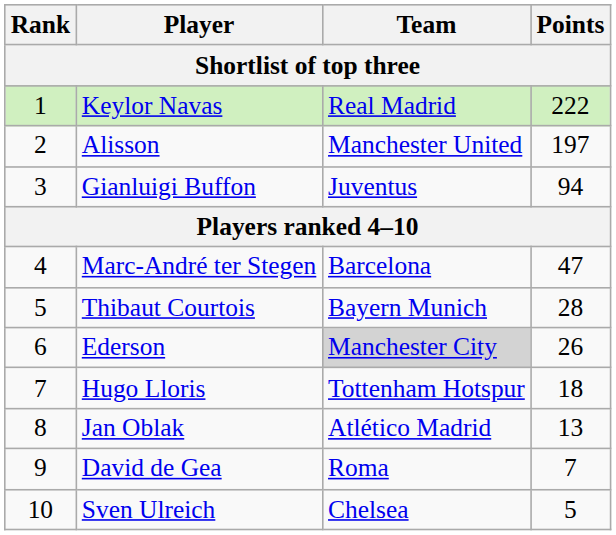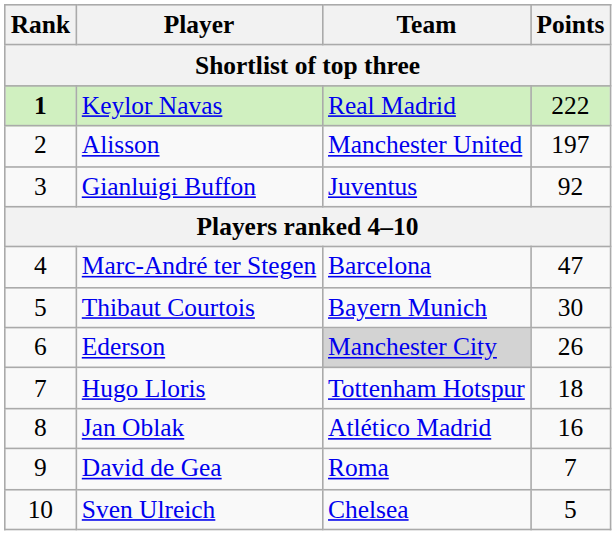Keylor Navas | Rank: normal -> bold
Gianluigi Buffon | Points: 94 -> 92
Thibaut Courtois | Points: 28 -> 30
Jan Oblak | Points: 13 -> 16
